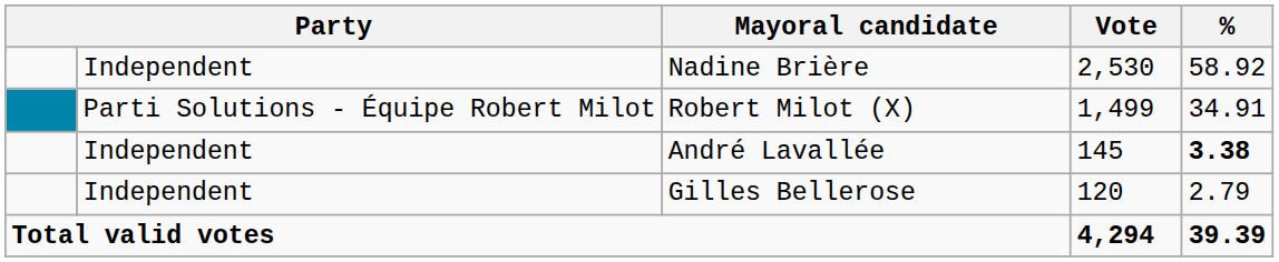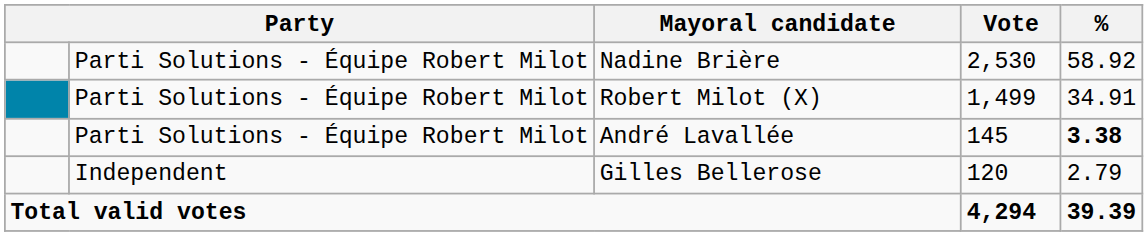Nadine Brière | column 2: Independent -> Parti Solutions - Équipe Robert Milot
André Lavallée | column 2: Independent -> Parti Solutions - Équipe Robert Milot
